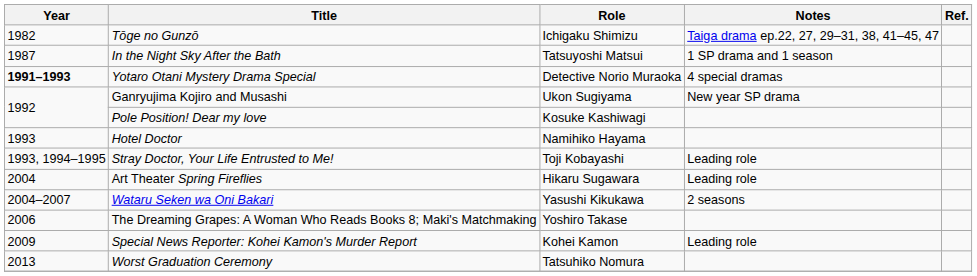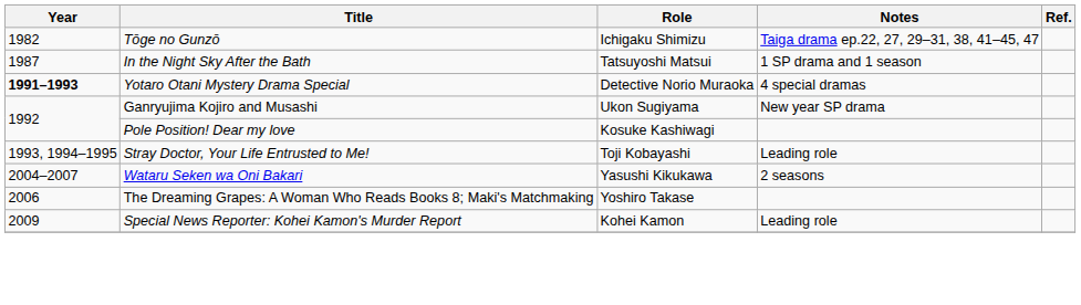- row: 1993 | Hotel Doctor | Namihiko Hayama
- row: 2004 | Art Theater Spring Fireflies | Hikaru Sugawara | Leading role
- row: 2013 | Worst Graduation Ceremony | Tatsuhiko Nomura
